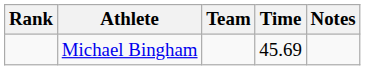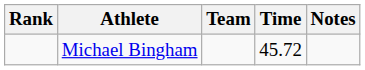Michael Bingham | Time: 45.69 -> 45.72
